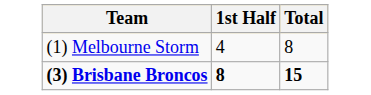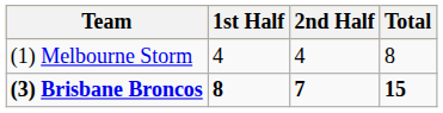+ column: 2nd Half | 4 | 7
